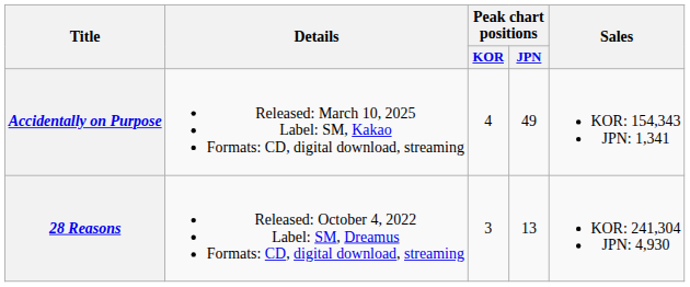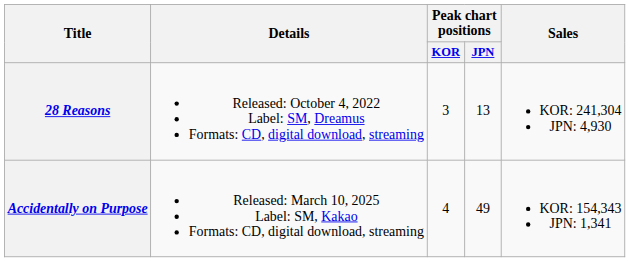rows swapped: 28 Reasons <-> Accidentally on Purpose
